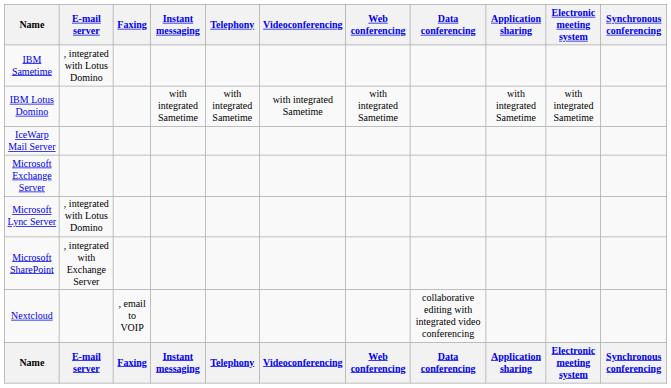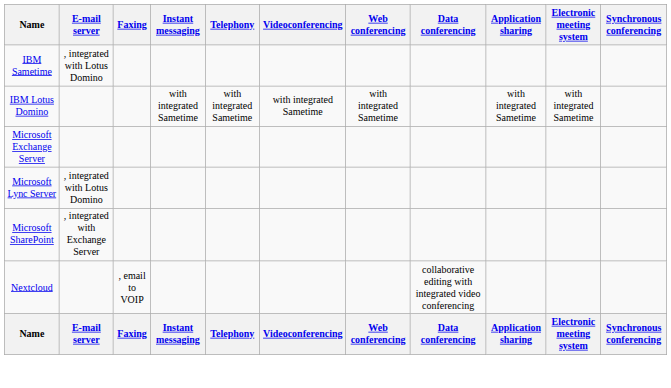- row: IceWarp Mail Server
